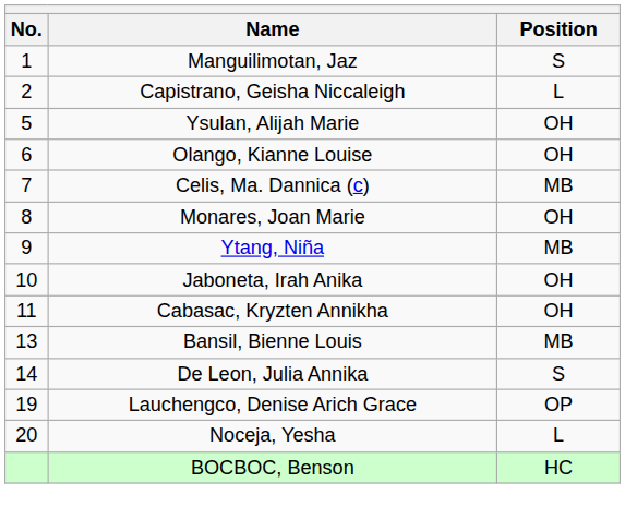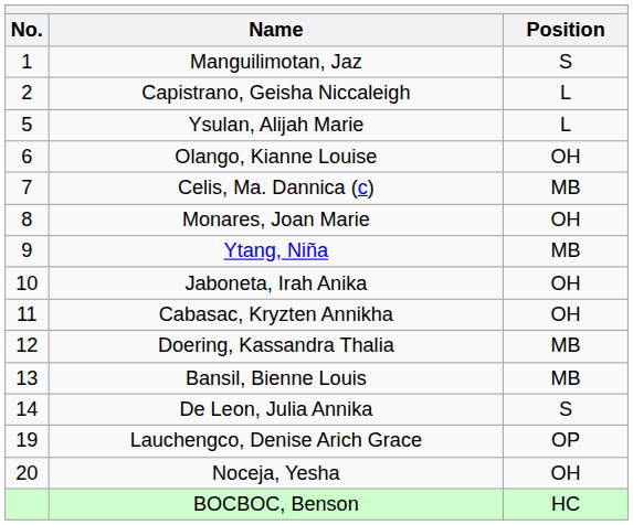Ysulan, Alijah Marie | Position: OH -> L
+ row: 12 | Doering, Kassandra Thalia | MB
Noceja, Yesha | Position: L -> OH
